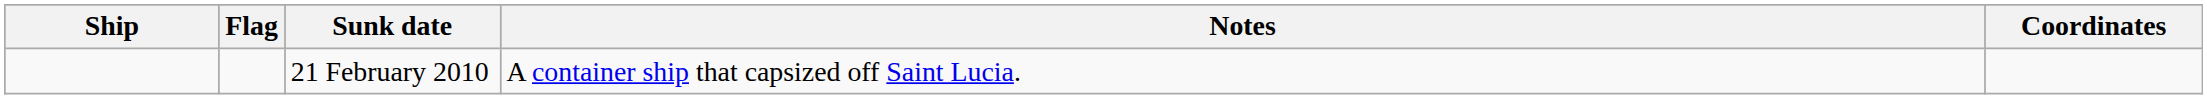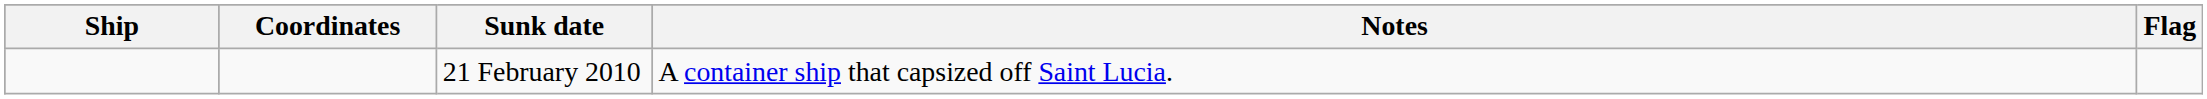columns swapped: Flag <-> Coordinates
